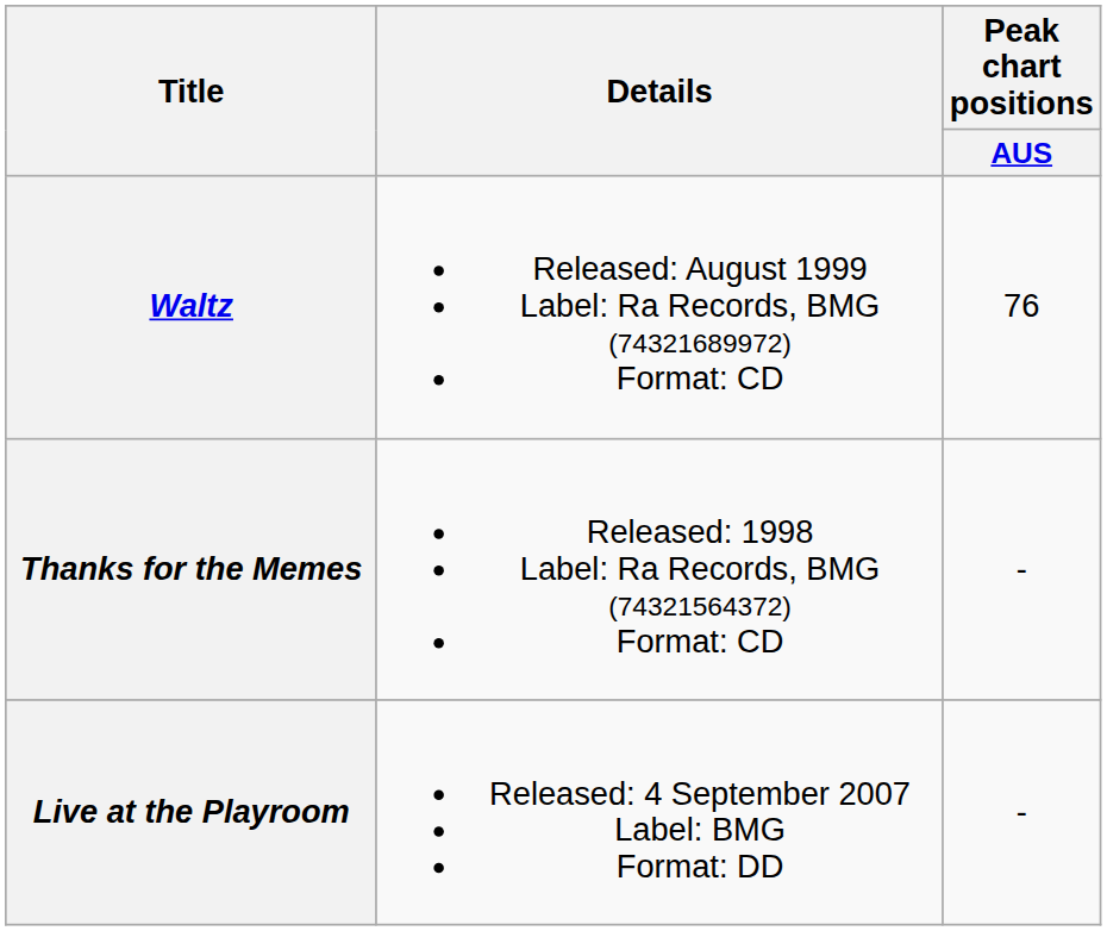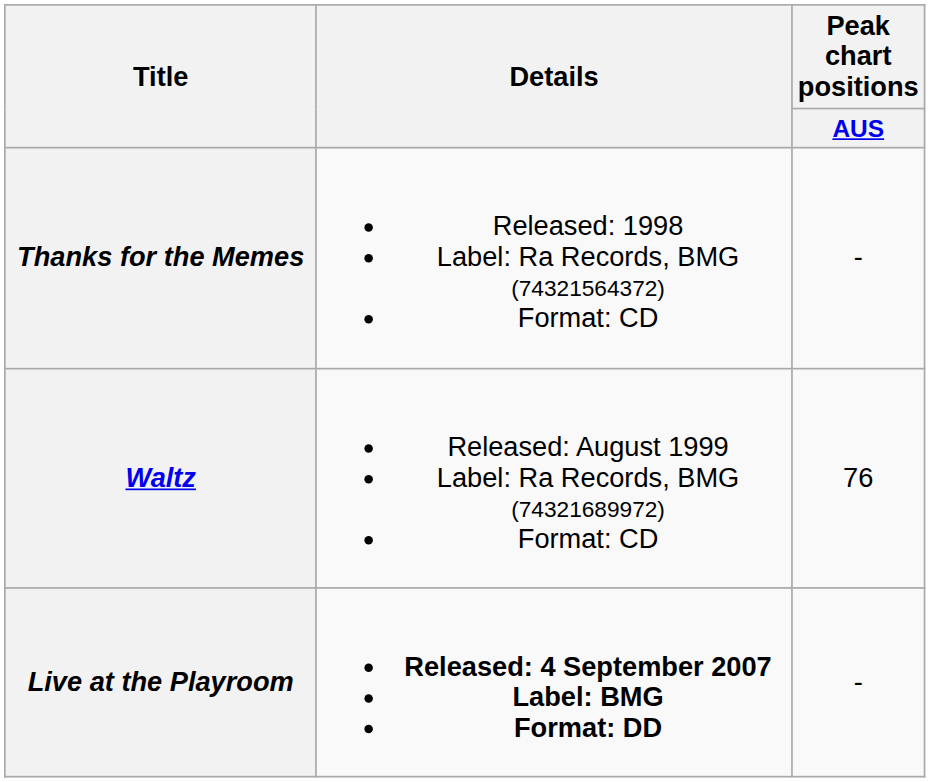rows swapped: Thanks for the Memes <-> Waltz
Live at the Playroom | Details: normal -> bold
